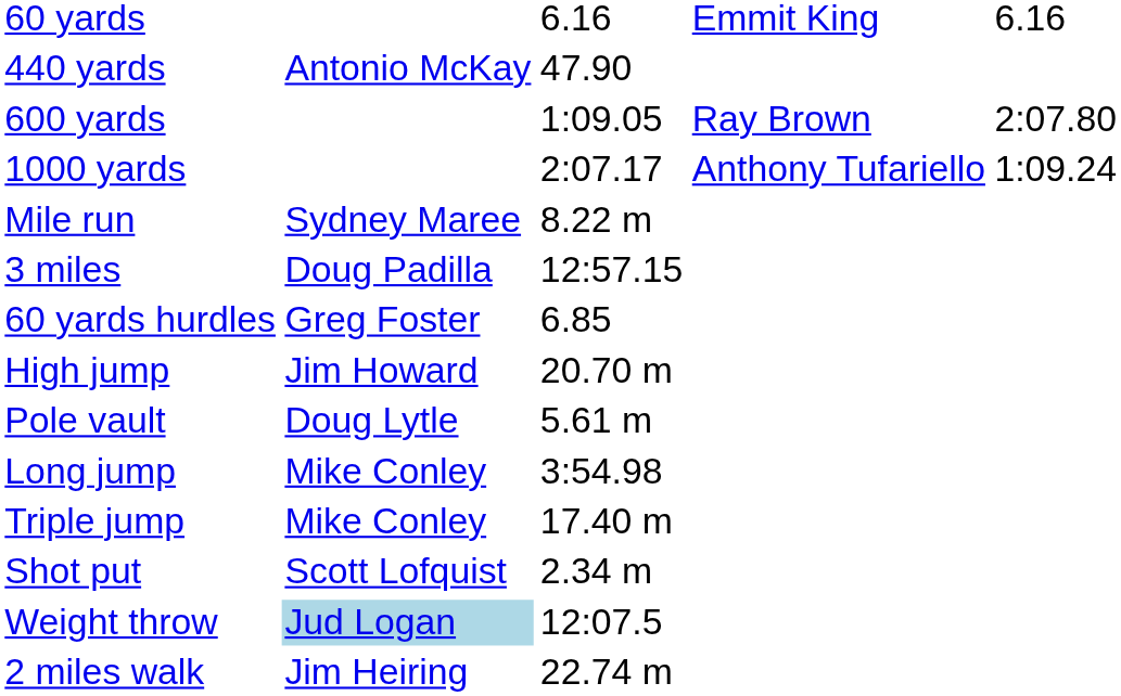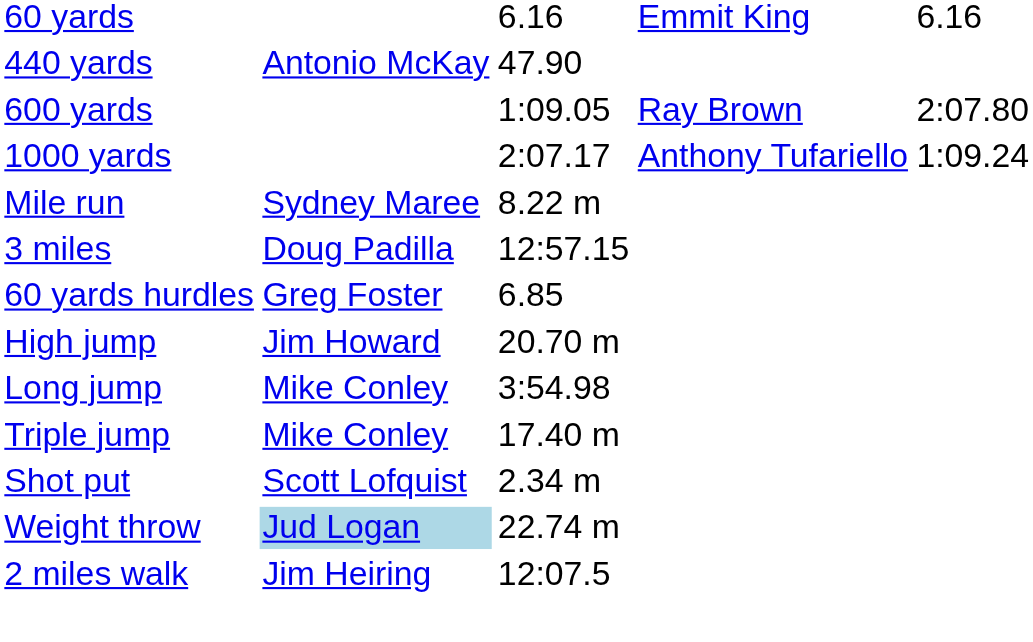- row: Pole vault | Doug Lytle | 5.61 m
Weight throw | column 3: 12:07.5 -> 22.74 m
2 miles walk | column 3: 22.74 m -> 12:07.5
